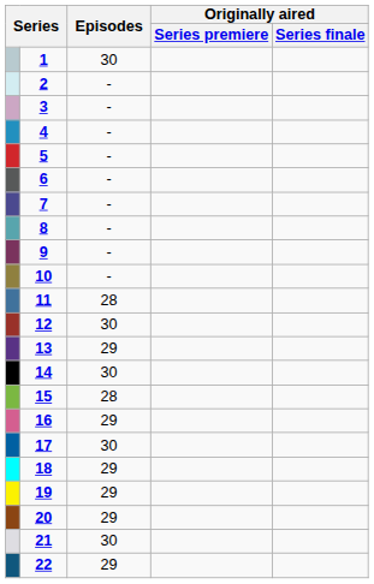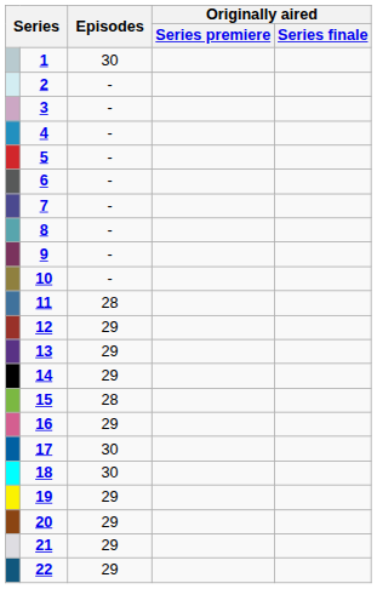12 | Episodes: 30 -> 29
14 | Episodes: 30 -> 29
18 | Episodes: 29 -> 30
21 | Episodes: 30 -> 29
